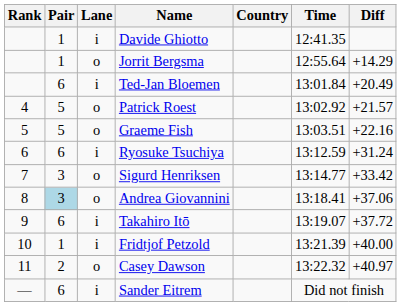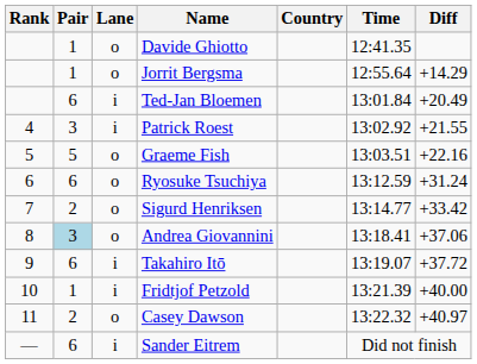Davide Ghiotto | Lane: i -> o
Patrick Roest | Pair: 5 -> 3
Patrick Roest | Lane: o -> i
Patrick Roest | Diff: +21.57 -> +21.55
Ryosuke Tsuchiya | Lane: i -> o
Sigurd Henriksen | Pair: 3 -> 2
